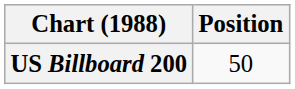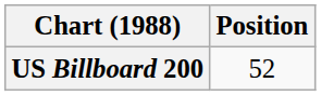US Billboard 200 | Position: 50 -> 52
